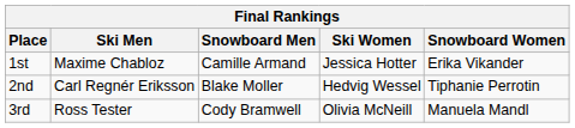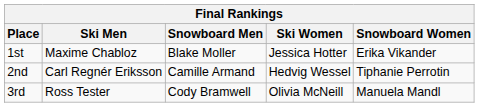1st | Snowboard Men: Camille Armand -> Blake Moller
2nd | Snowboard Men: Blake Moller -> Camille Armand
